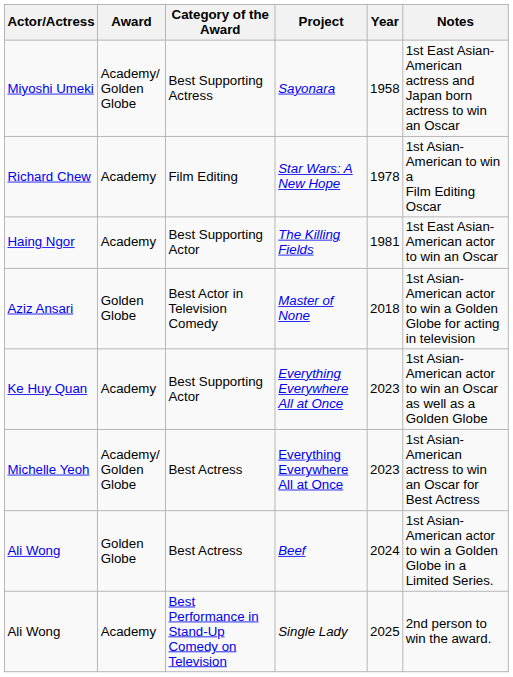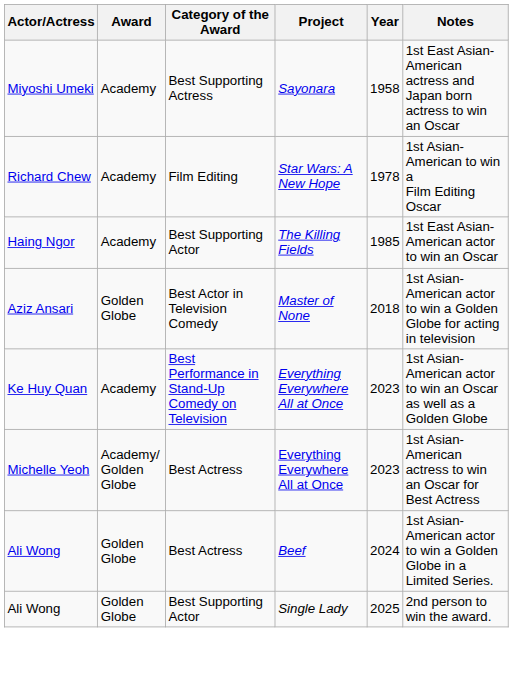Miyoshi Umeki | Award: Academy/ Golden Globe -> Academy
Haing Ngor | Year: 1981 -> 1985
Ke Huy Quan | Category of the Award: Best Supporting Actor -> Best Performance in Stand-Up Comedy on Television
Ali Wong / Single Lady | Award: Academy -> Golden Globe
Ali Wong / Single Lady | Category of the Award: Best Performance in Stand-Up Comedy on Television -> Best Supporting Actor
